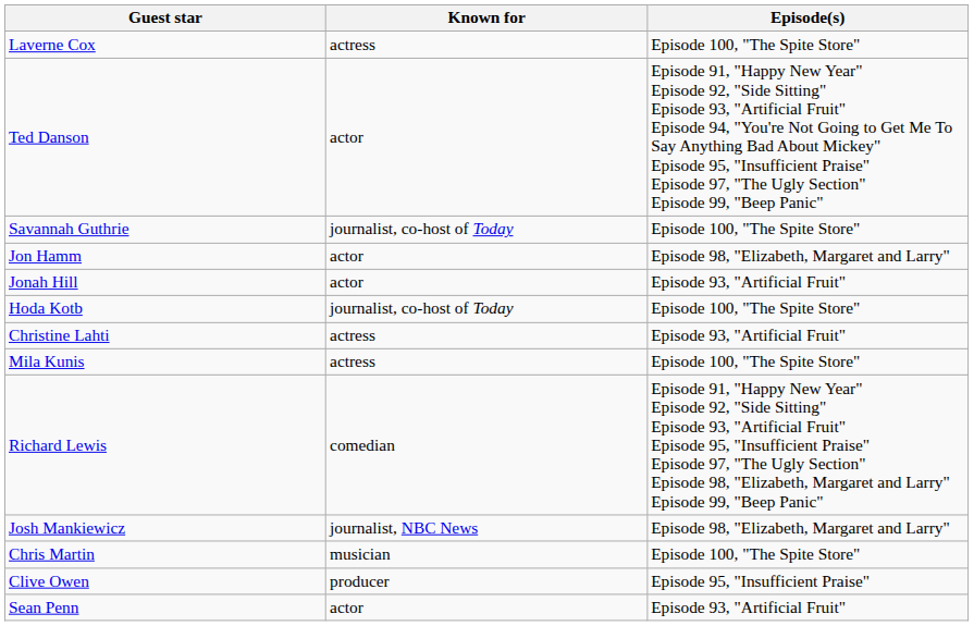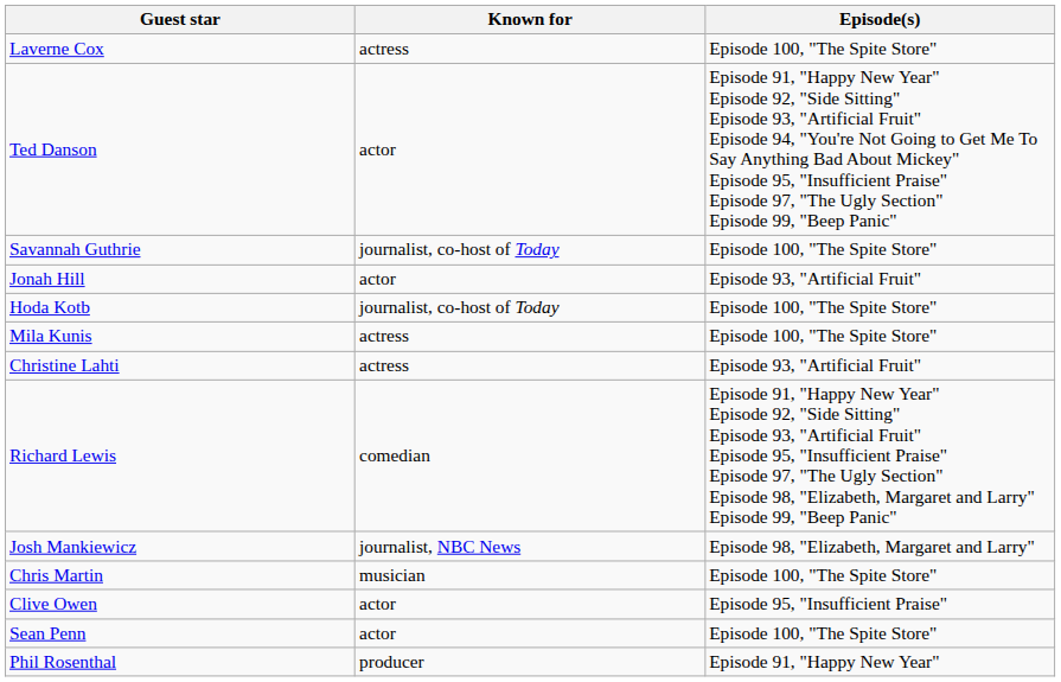- row: Jon Hamm | actor | Episode 98, "Elizabeth, Margaret and Larry"
rows swapped: Mila Kunis <-> Christine Lahti
Clive Owen | Known for: producer -> actor
Sean Penn | Episode(s): Episode 93, "Artificial Fruit" -> Episode 100, "The Spite Store"
+ row: Phil Rosenthal | producer | Episode 91, "Happy New Year"
